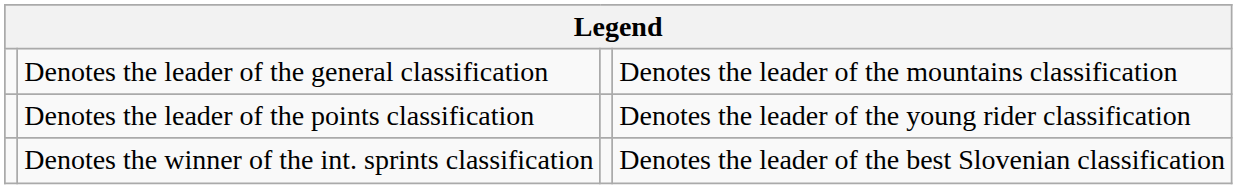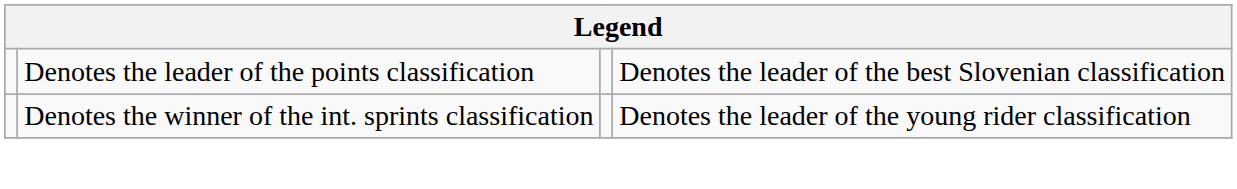- row: Denotes the leader of the general classification | Denotes the leader of the mountains classification
Denotes the leader of the points classification | column 4: Denotes the leader of the young rider classification -> Denotes the leader of the best Slovenian classification
Denotes the winner of the int. sprints classification | column 4: Denotes the leader of the best Slovenian classification -> Denotes the leader of the young rider classification
